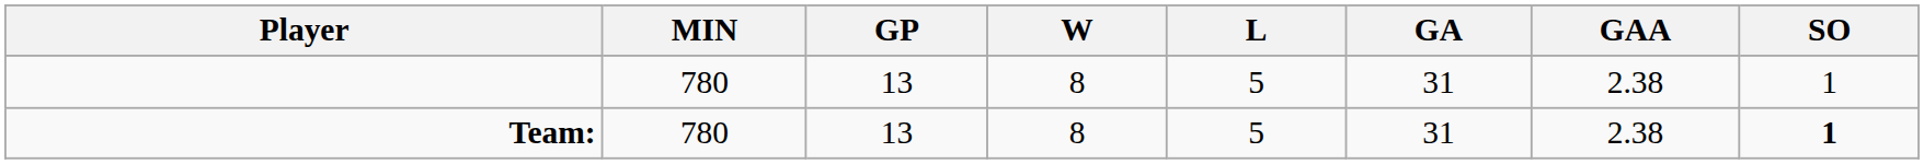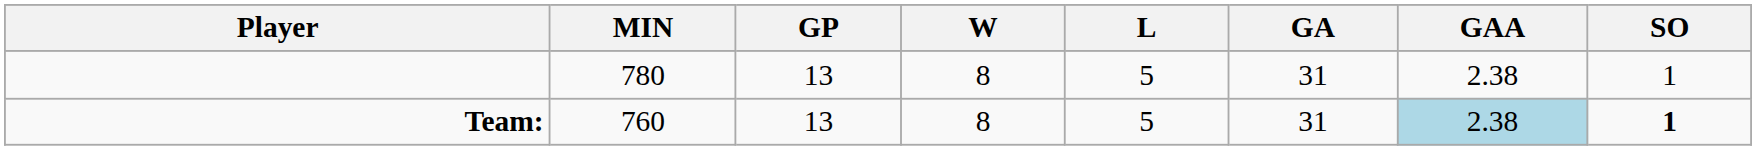Team: | MIN: 780 -> 760
Team: | GAA: no background -> lightblue background
